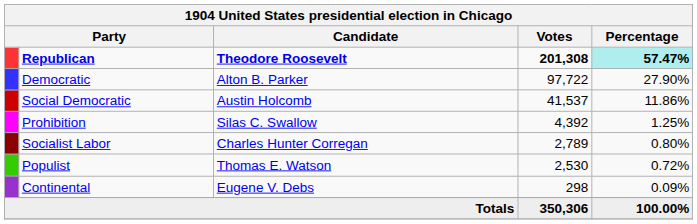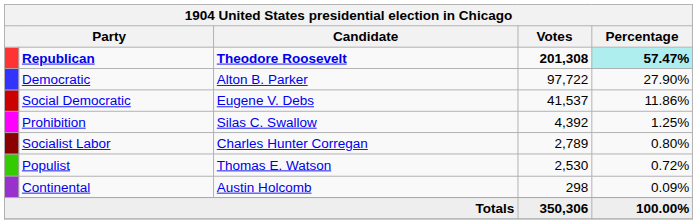Social Democratic | Candidate: Austin Holcomb -> Eugene V. Debs
Continental | Candidate: Eugene V. Debs -> Austin Holcomb
